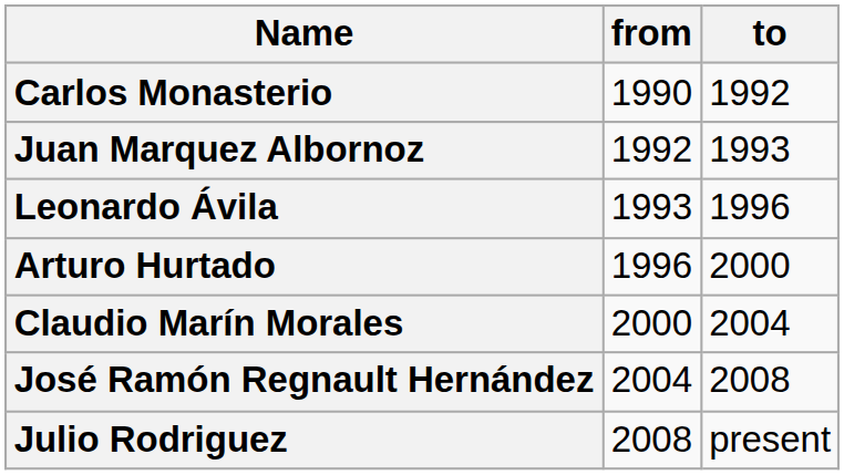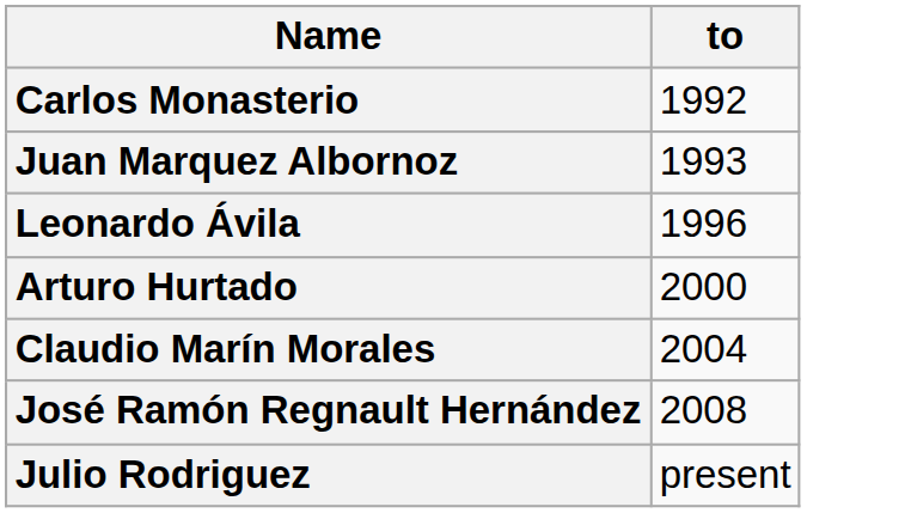- column: from | 1990 | 1992 | 1993 | 1996 | 2000 | 2004 | 2008
